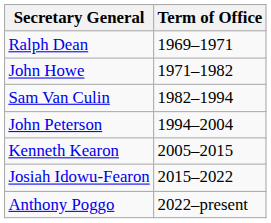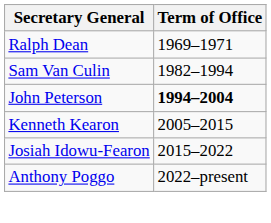- row: John Howe | 1971–1982
John Peterson | Term of Office: normal -> bold
